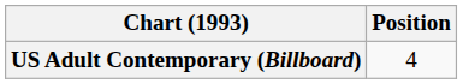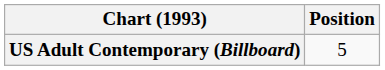US Adult Contemporary (Billboard) | Position: 4 -> 5
